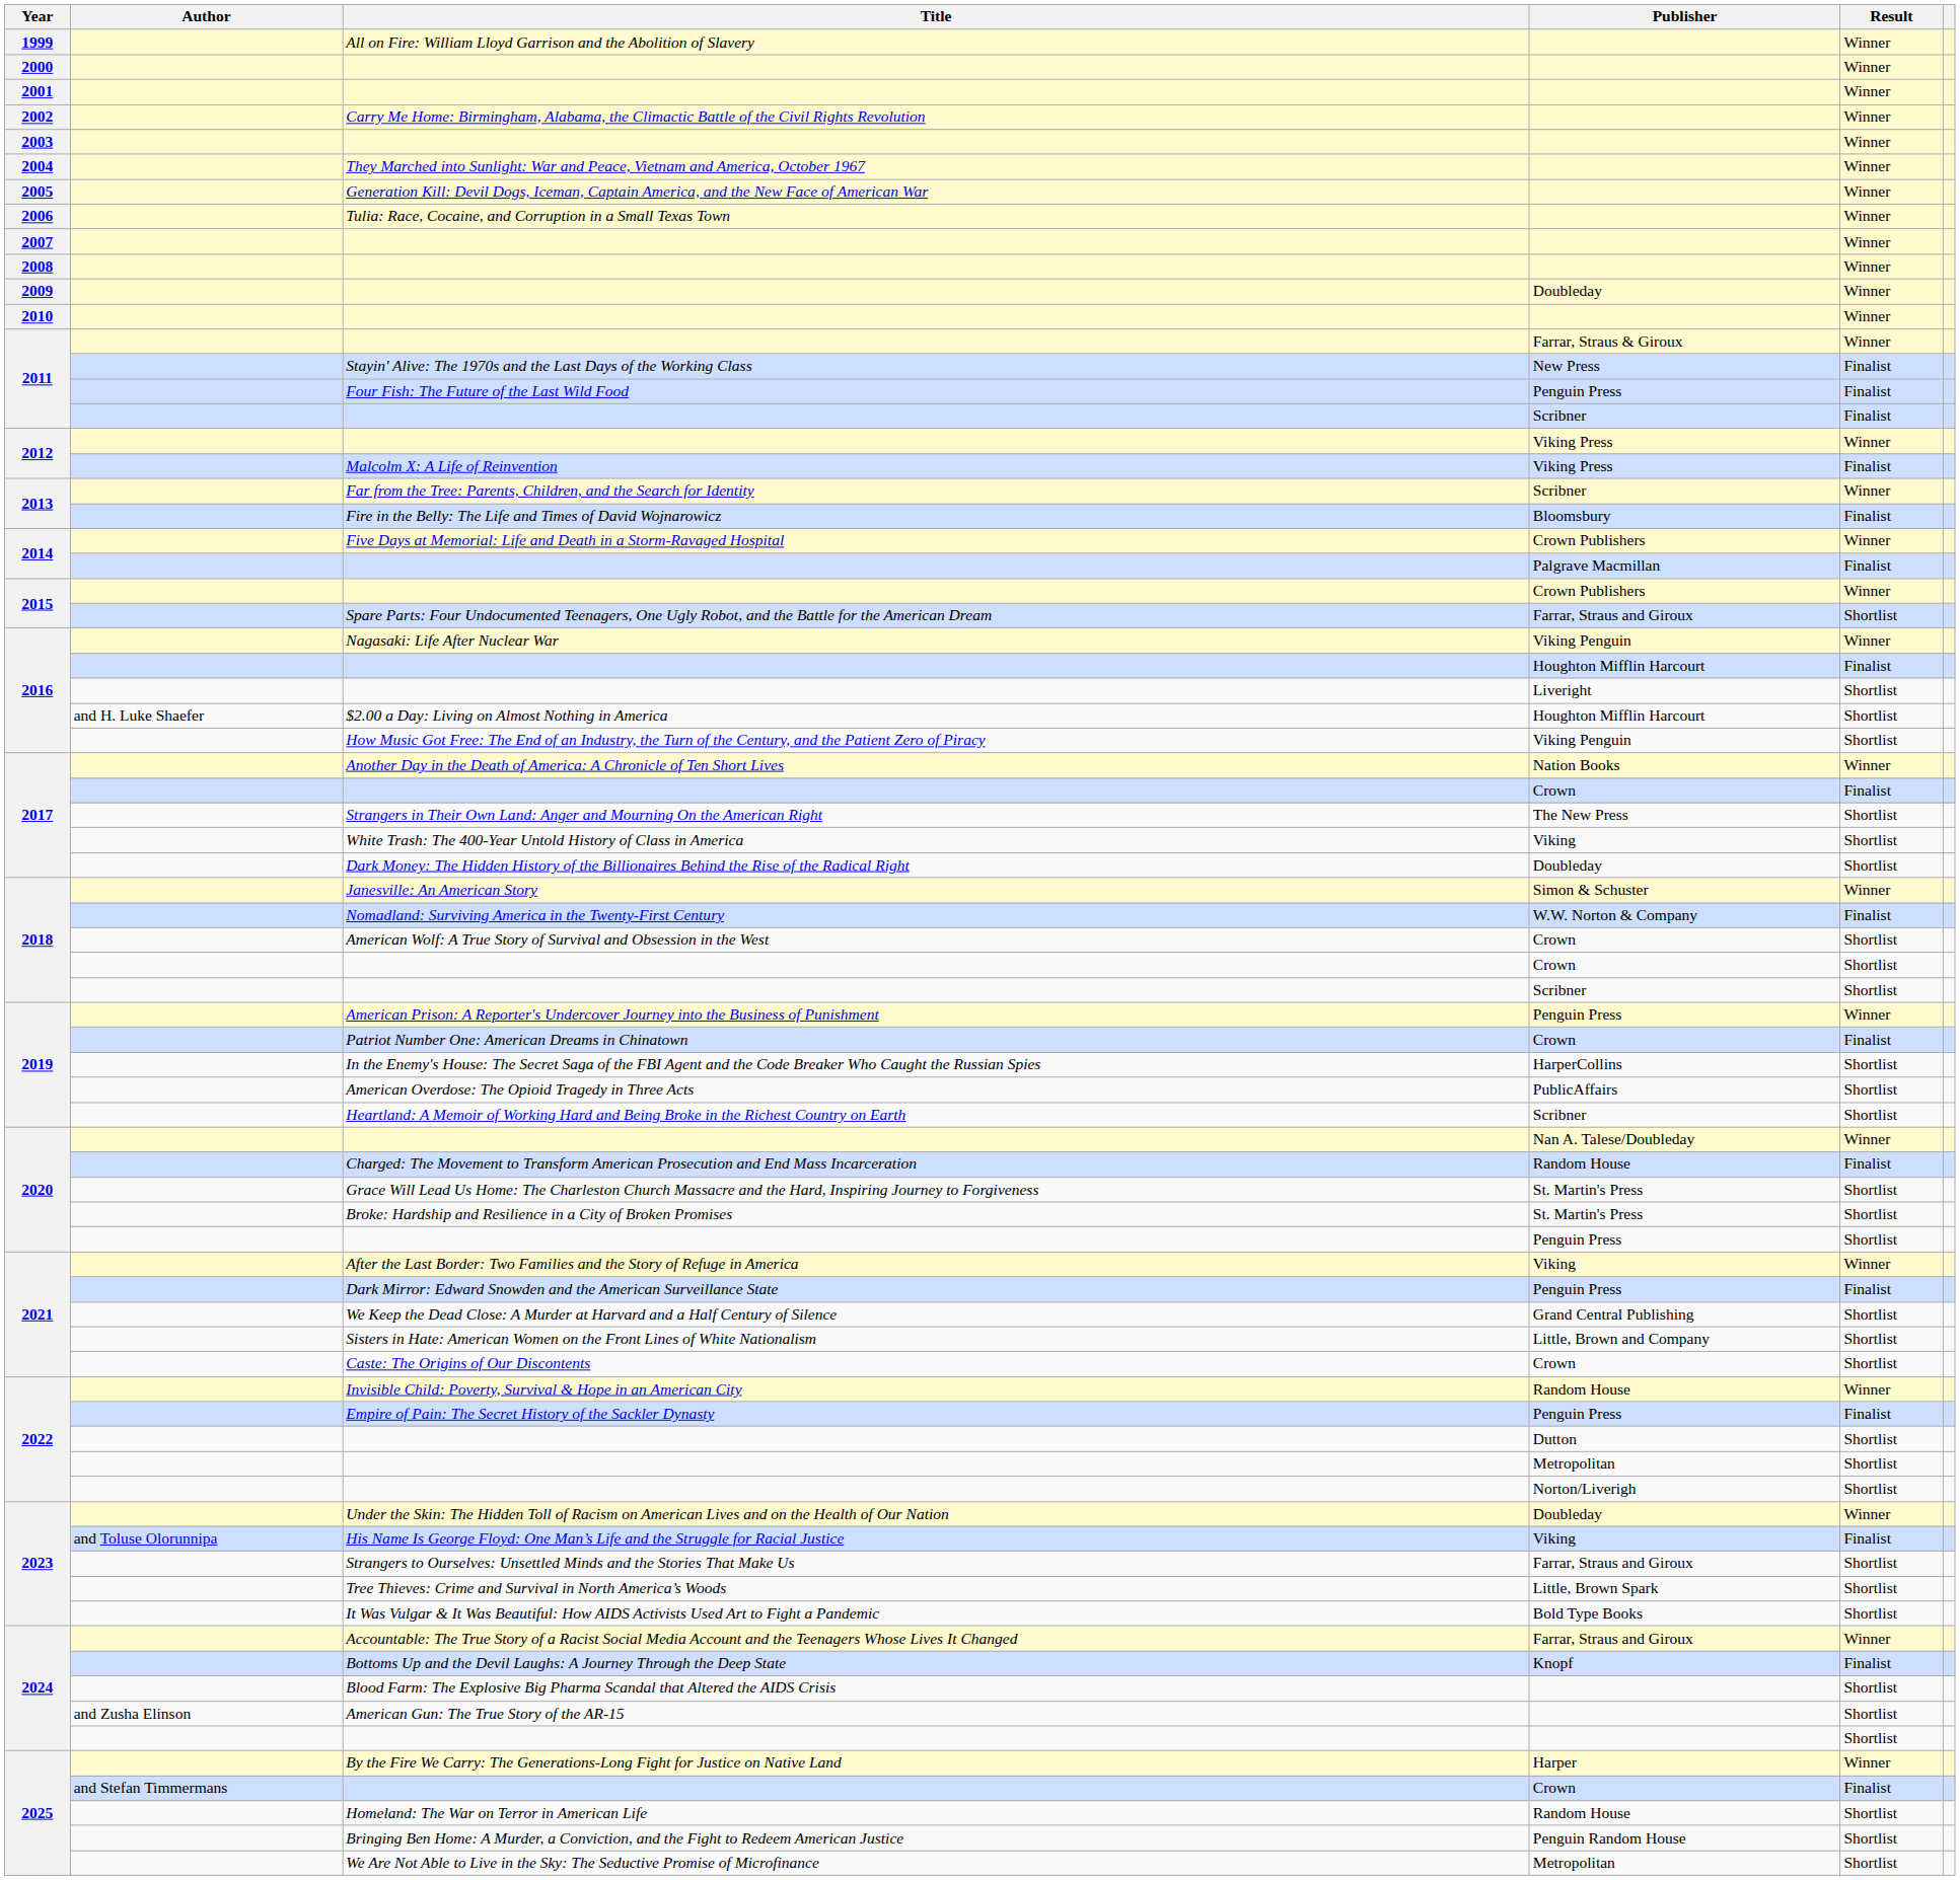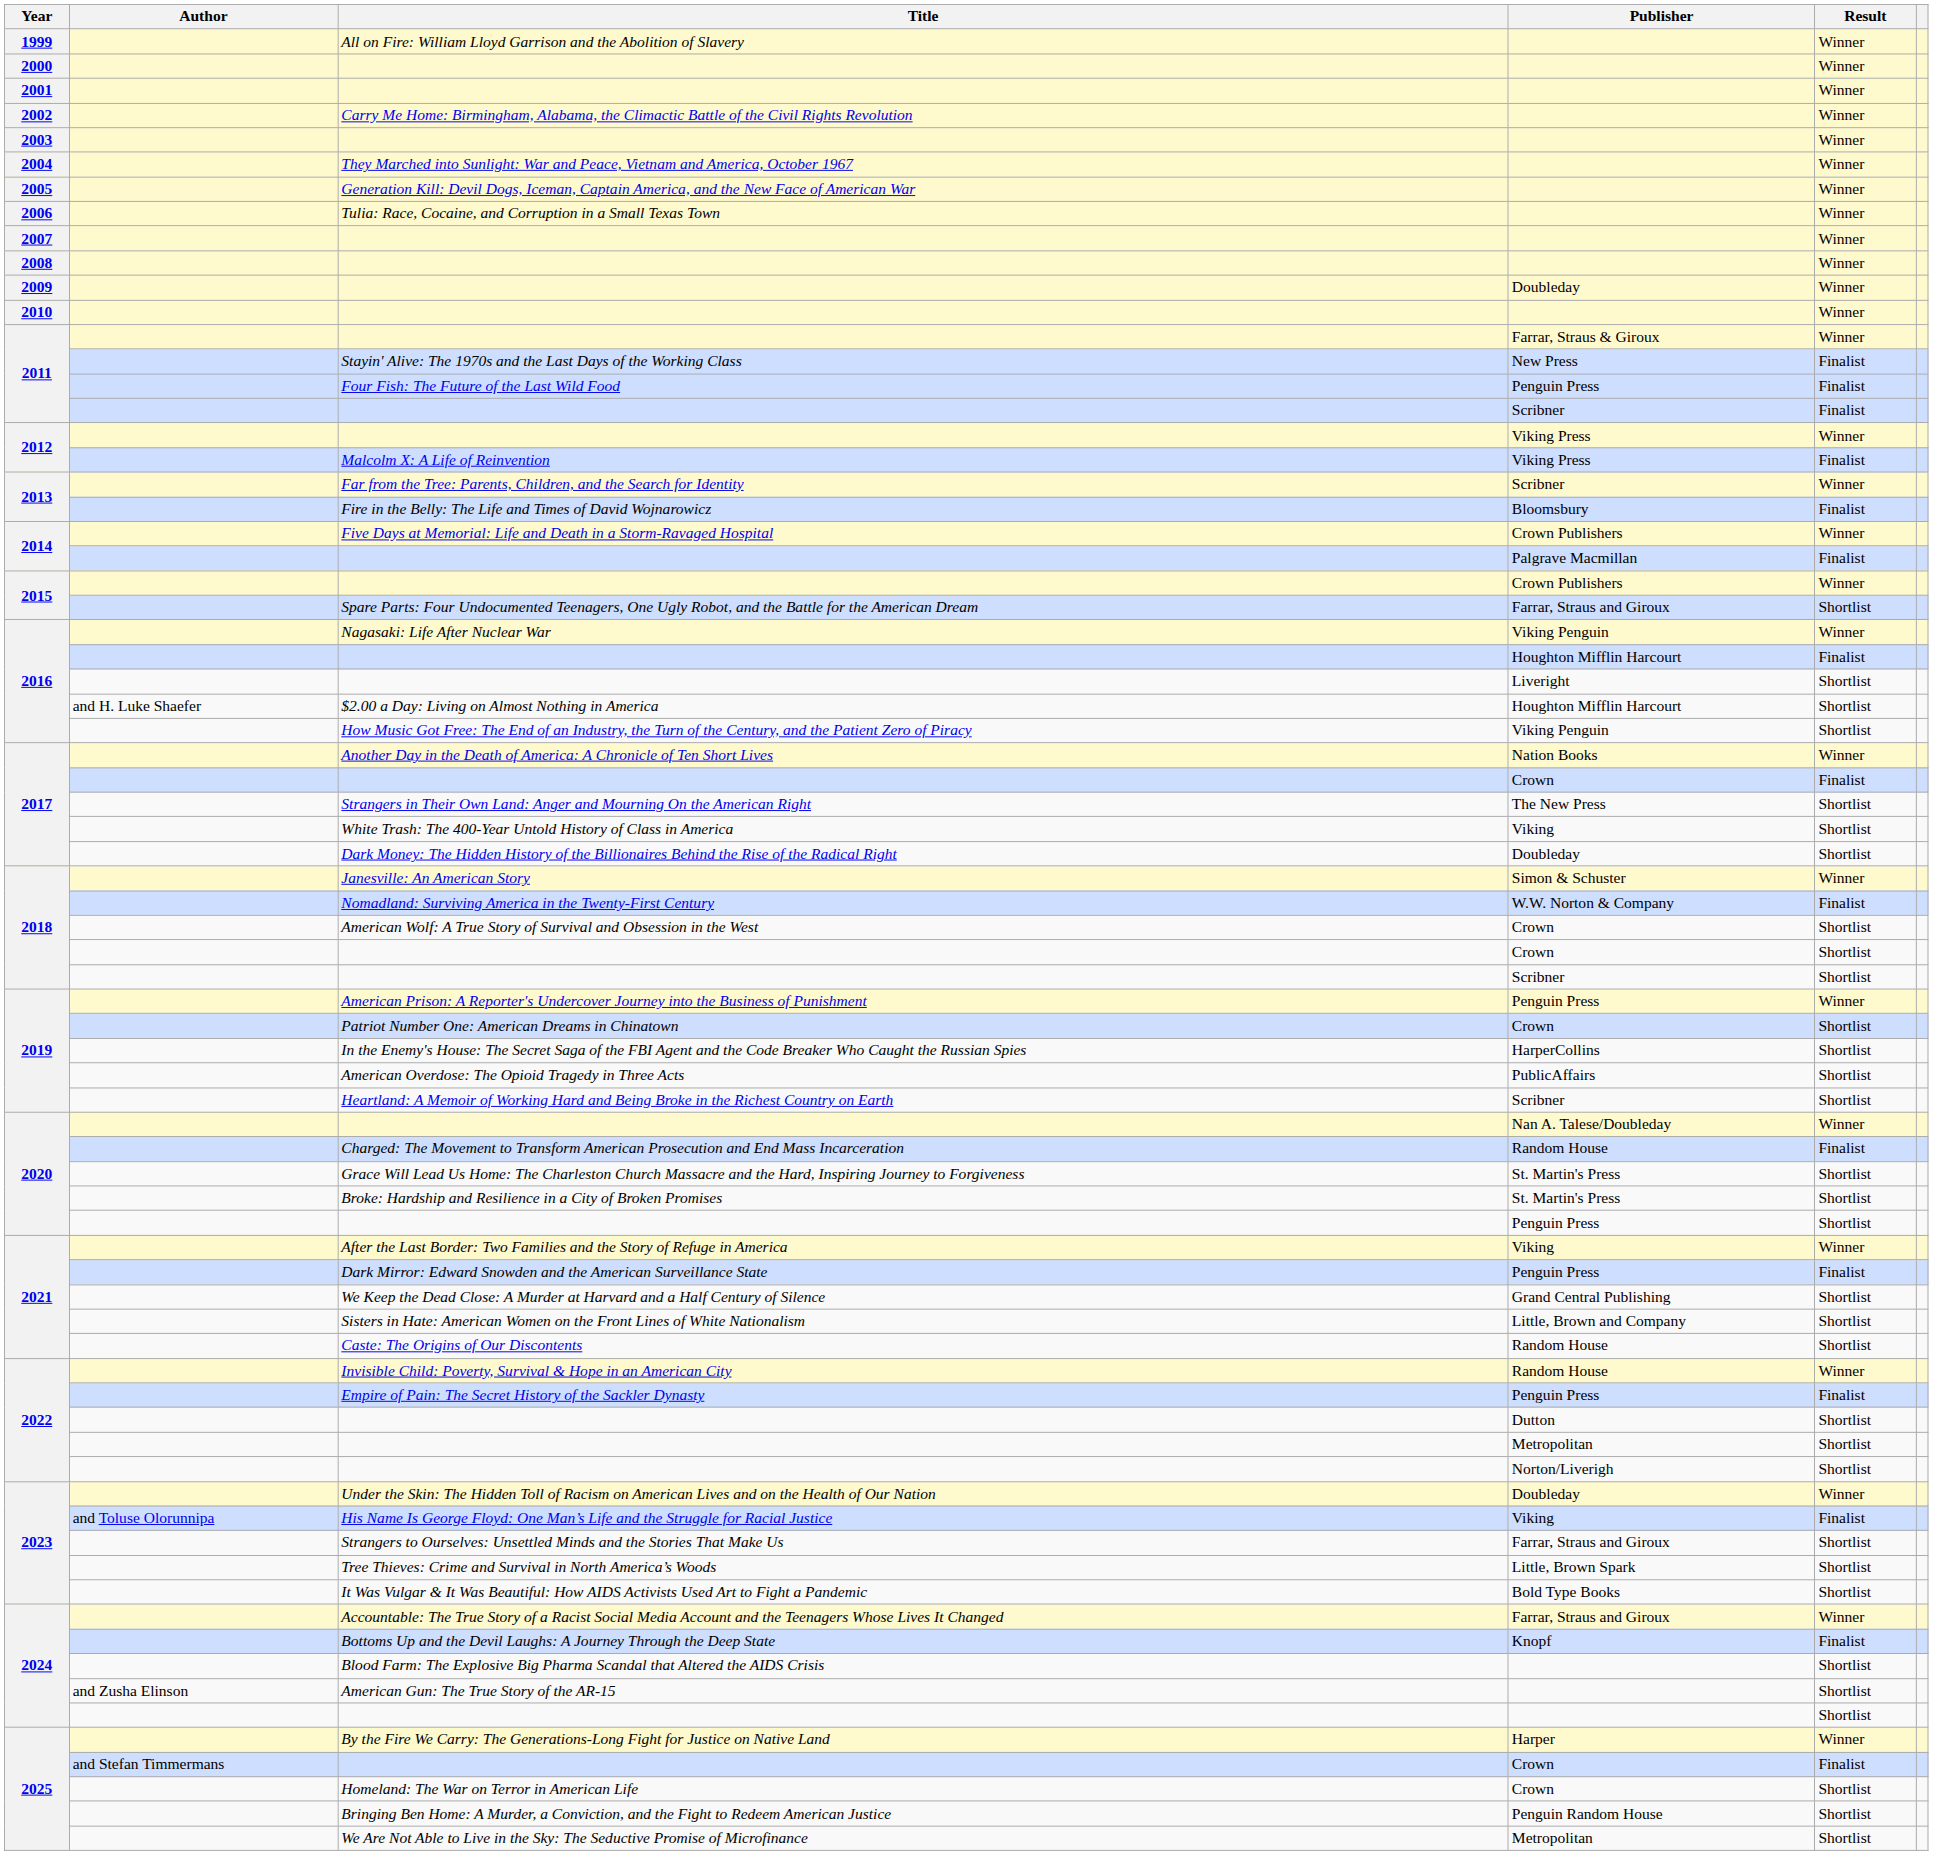Patriot Number One: American Dreams in Chinatown | Result: Finalist -> Shortlist
Caste: The Origins of Our Discontents | Publisher: Crown -> Random House
Homeland: The War on Terror in American Life | Publisher: Random House -> Crown
